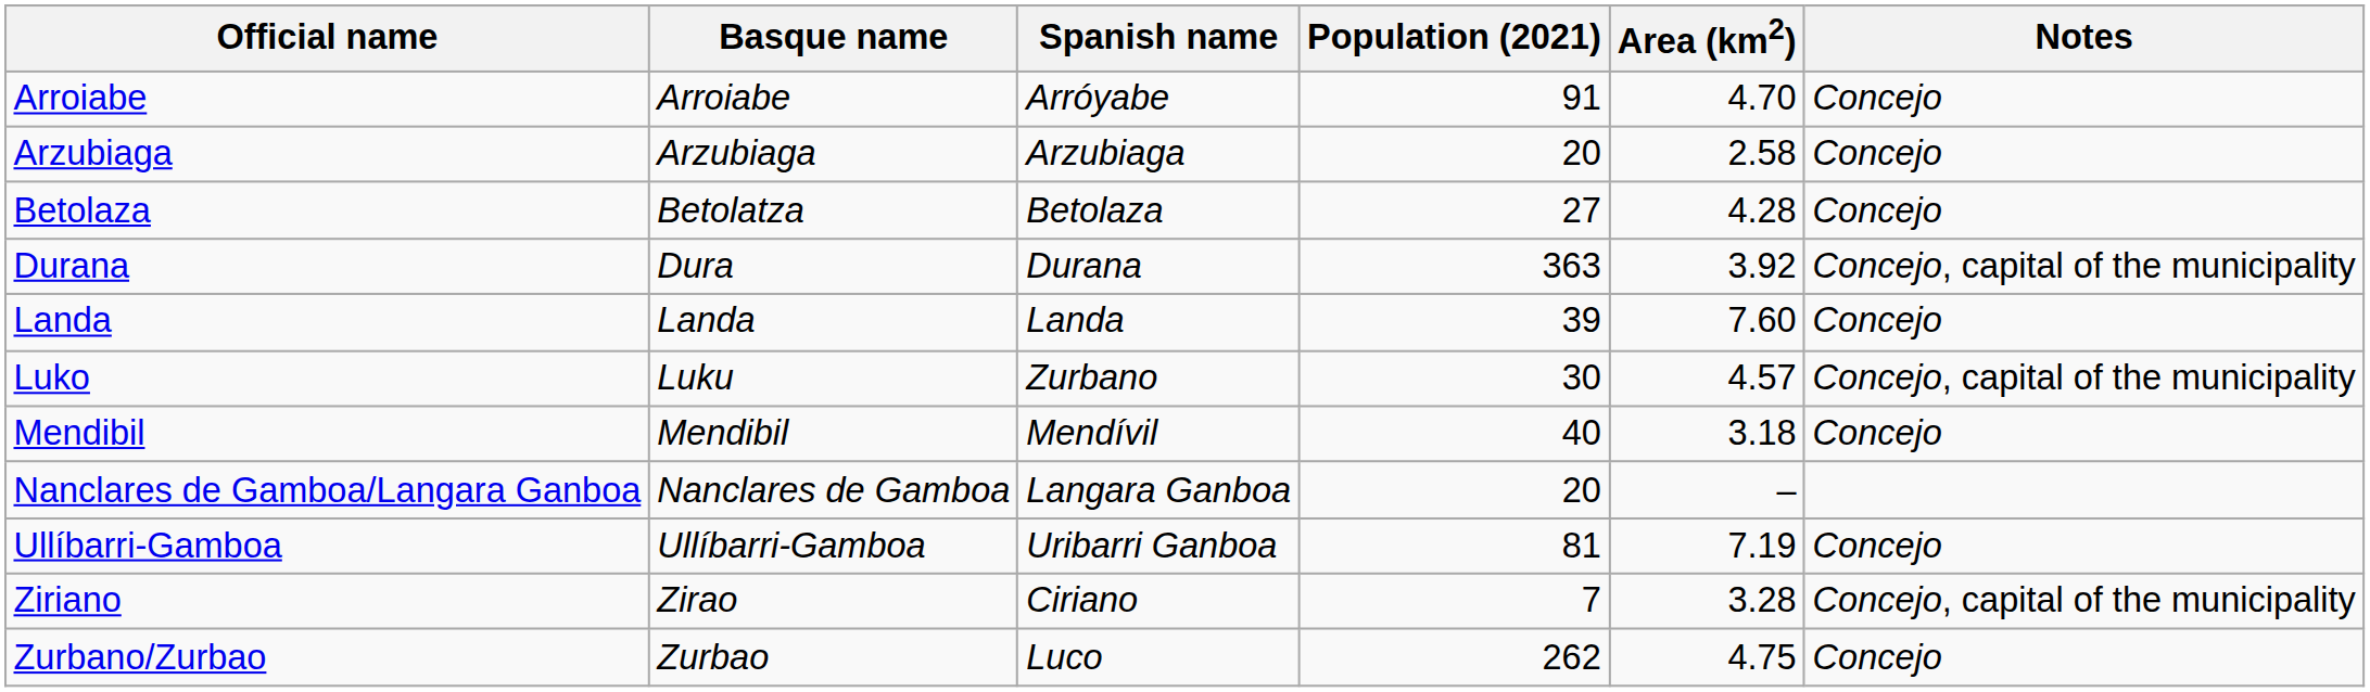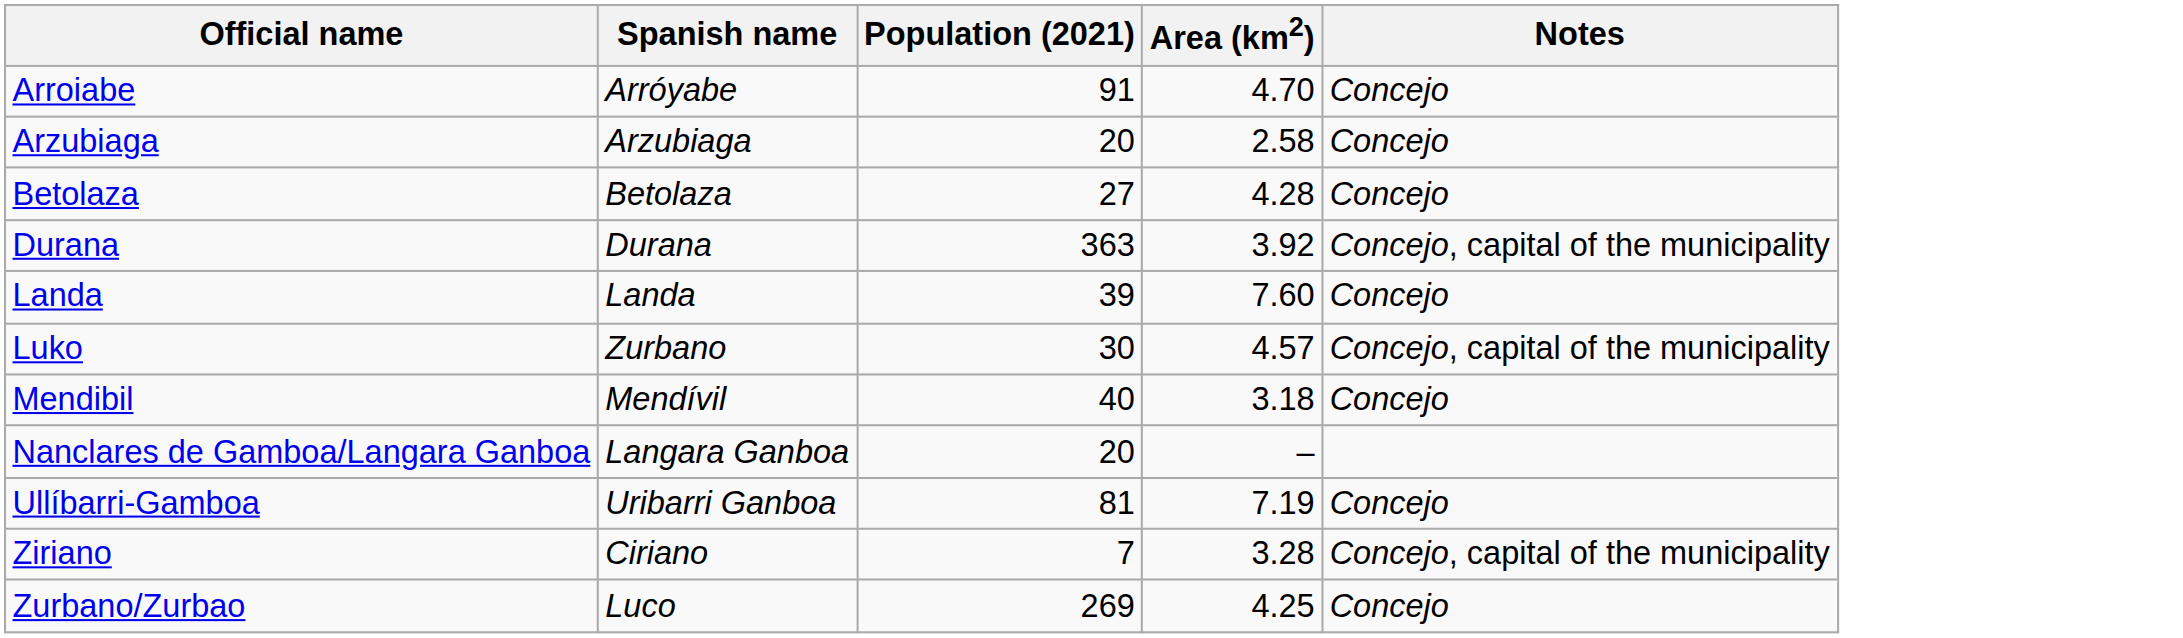- column: Basque name | Arroiabe | Arzubiaga | Betolatza | Dura | Landa | Luku | Mendibil | Nanclares de Gamboa | Ullíbarri-Gamboa | Zirao | Zurbao
Zurbano/Zurbao | Population (2021): 262 -> 269
Zurbano/Zurbao | Area (km2): 4.75 -> 4.25
